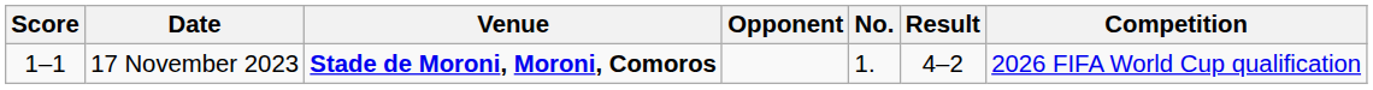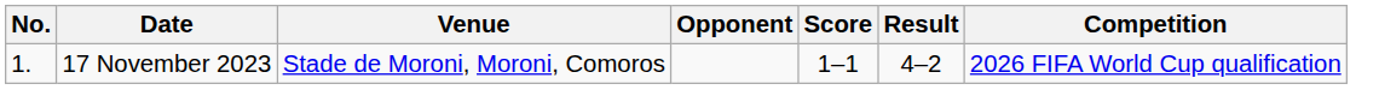columns swapped: No. <-> Score
17 November 2023 | Venue: bold -> normal
